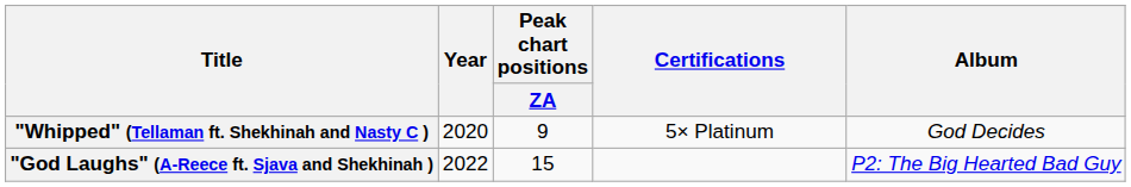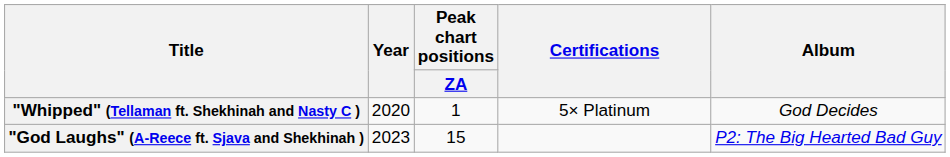"Whipped" (Tellaman ft. Shekhinah and Nasty C ) | Peak chart positions / ZA: 9 -> 1
"God Laughs" (A-Reece ft. Sjava and Shekhinah ) | Year: 2022 -> 2023
